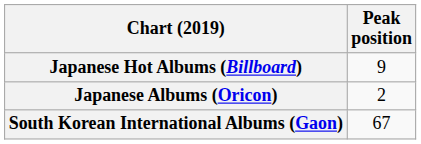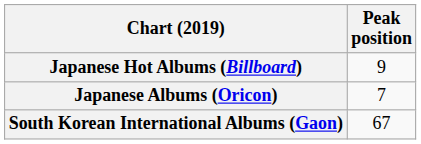Japanese Albums (Oricon) | Peak position: 2 -> 7
